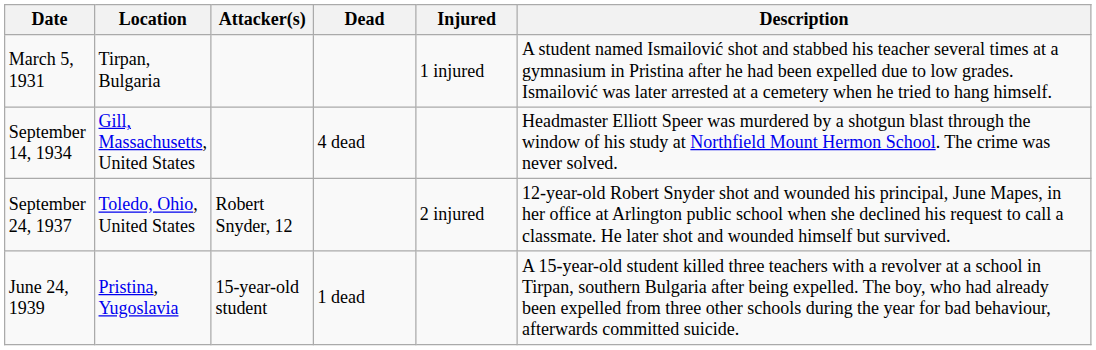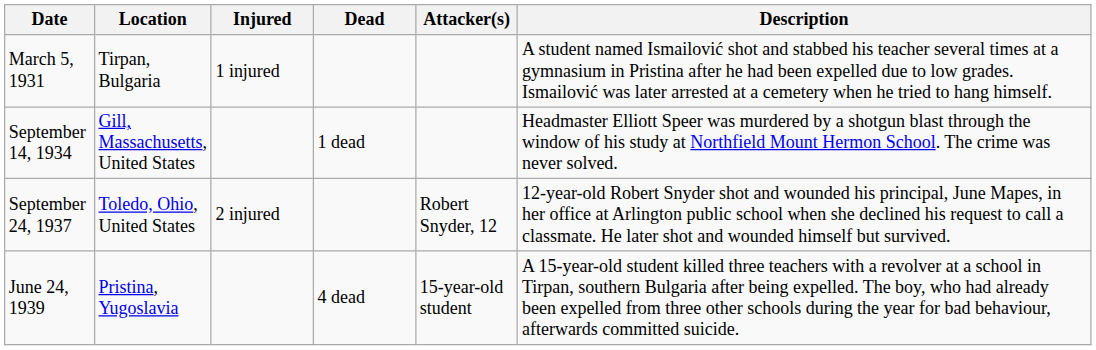columns swapped: Attacker(s) <-> Injured
September 14, 1934 | Dead: 4 dead -> 1 dead
June 24, 1939 | Dead: 1 dead -> 4 dead
